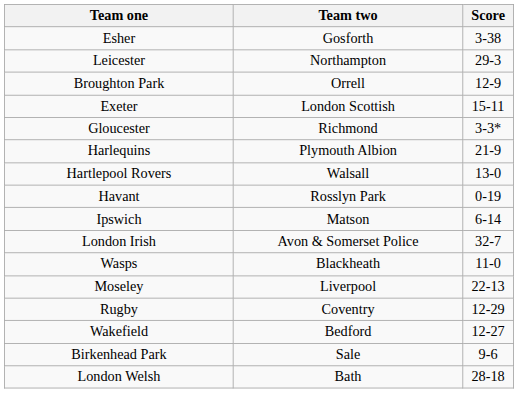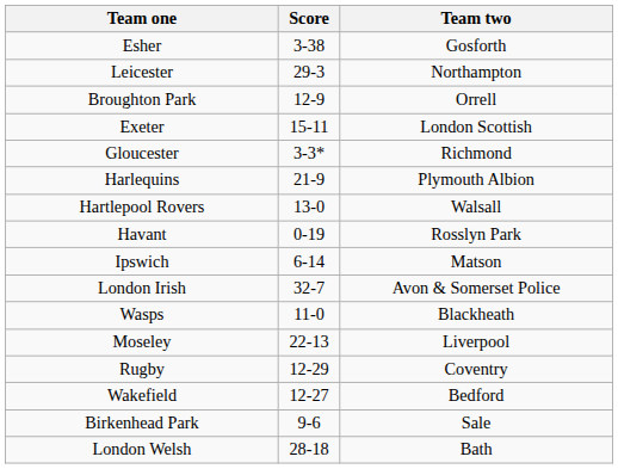columns swapped: Team two <-> Score
